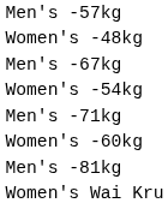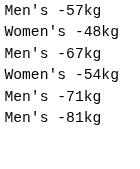- row: Women's -60kg
- row: Women's Wai Kru
